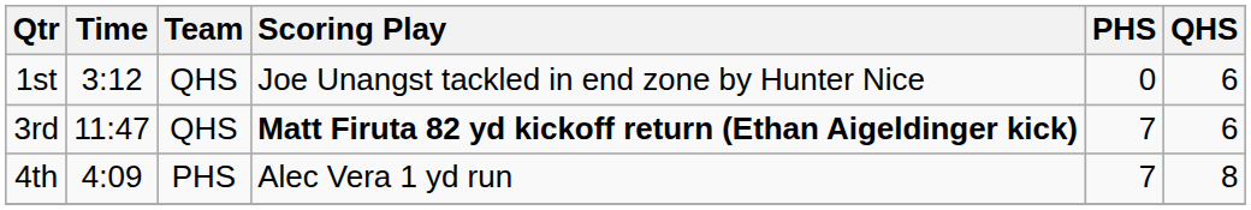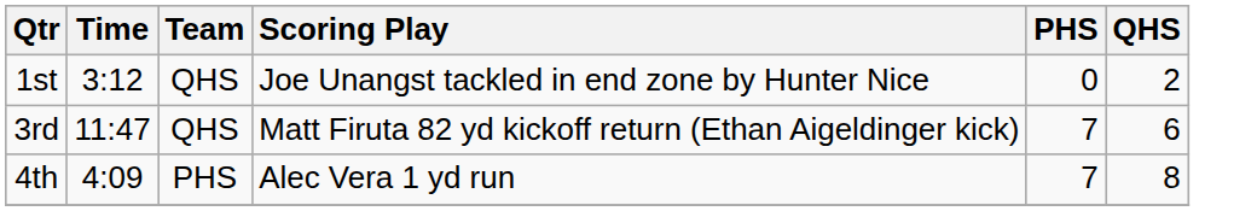1st | QHS: 6 -> 2
3rd | Scoring Play: bold -> normal
